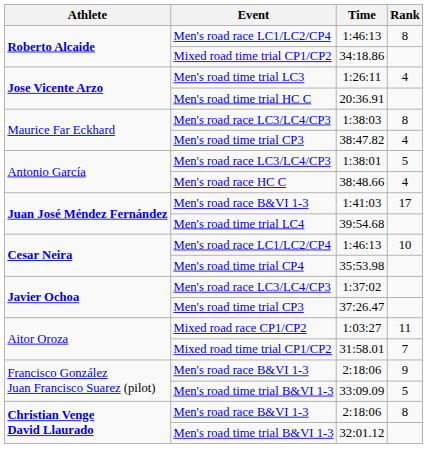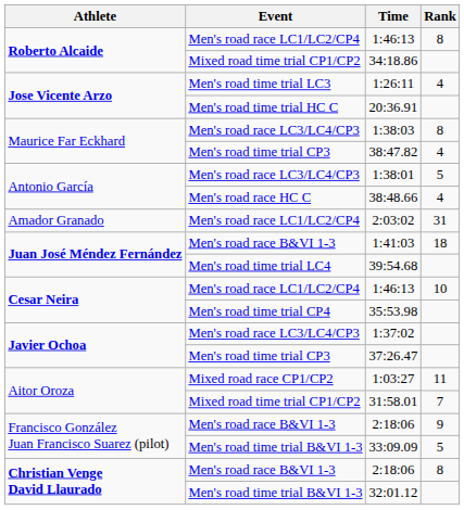+ row: Amador Granado | Men's road race LC1/LC2/CP4 | 2:03:02 | 31
1:41:03 | Rank: 17 -> 18
